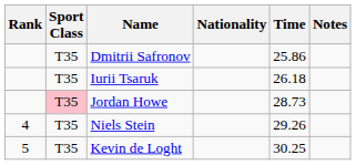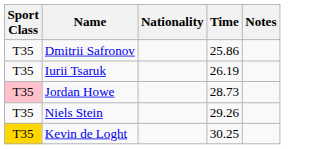- column: Rank | 4 | 5
Iurii Tsaruk | Time: 26.18 -> 26.19
Kevin de Loght | Sport Class: no background -> gold background
